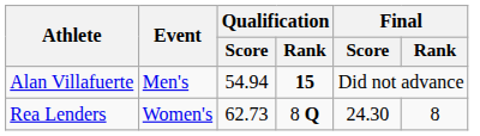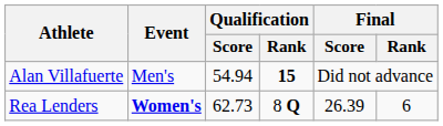Rea Lenders | Event: normal -> bold
Rea Lenders | Final / Score: 24.30 -> 26.39
Rea Lenders | Final / Rank: 8 -> 6
